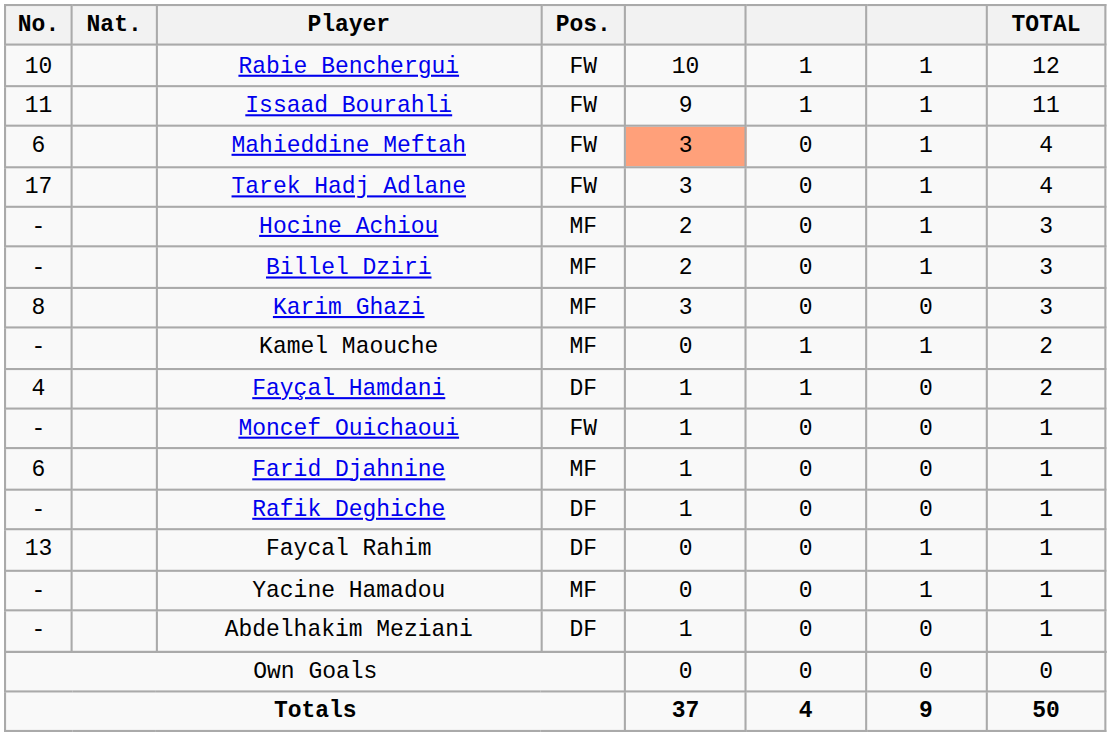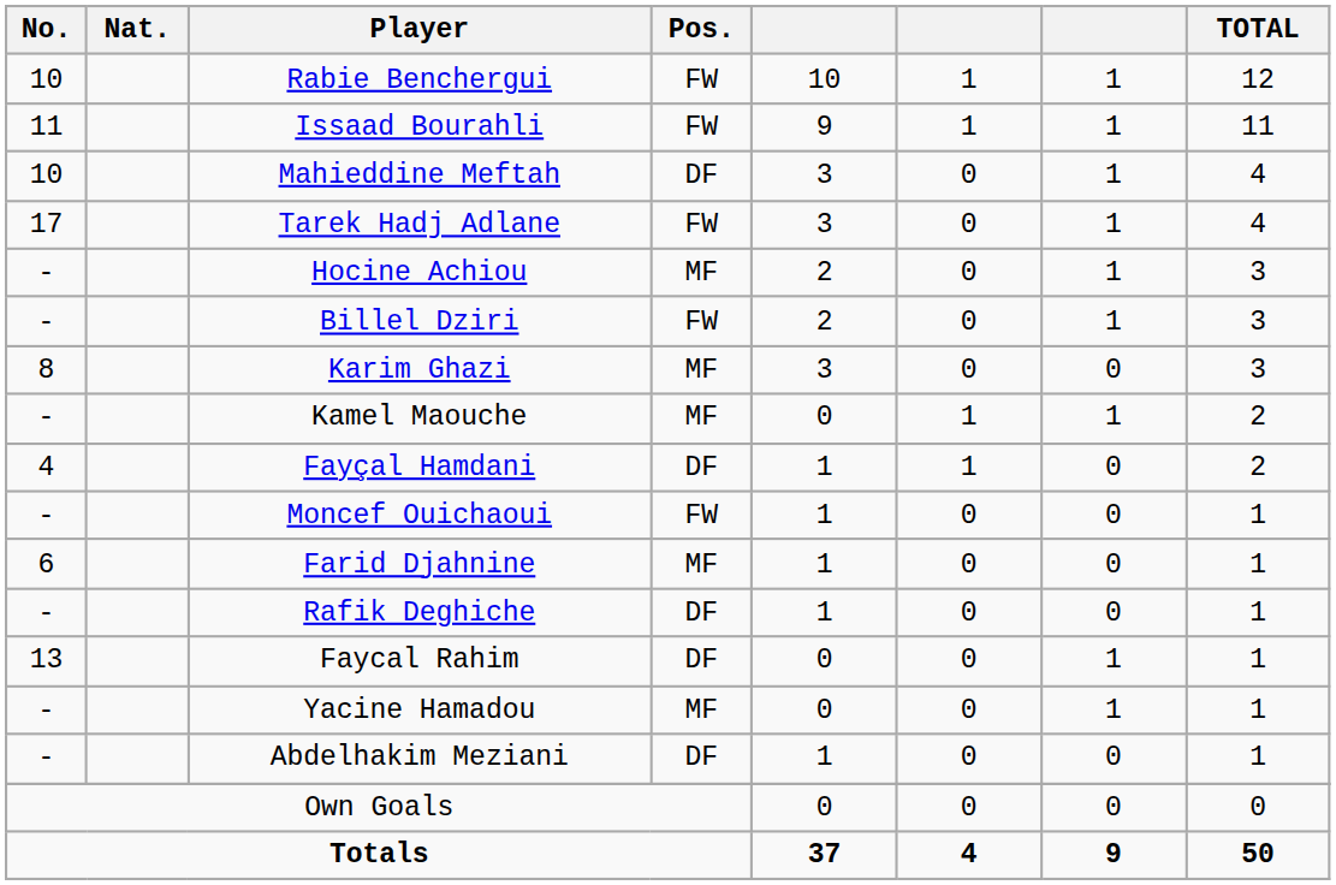Mahieddine Meftah | No.: 6 -> 10
Mahieddine Meftah | Pos.: FW -> DF
Mahieddine Meftah | column 5: lightsalmon background -> no background
Billel Dziri | Pos.: MF -> FW
